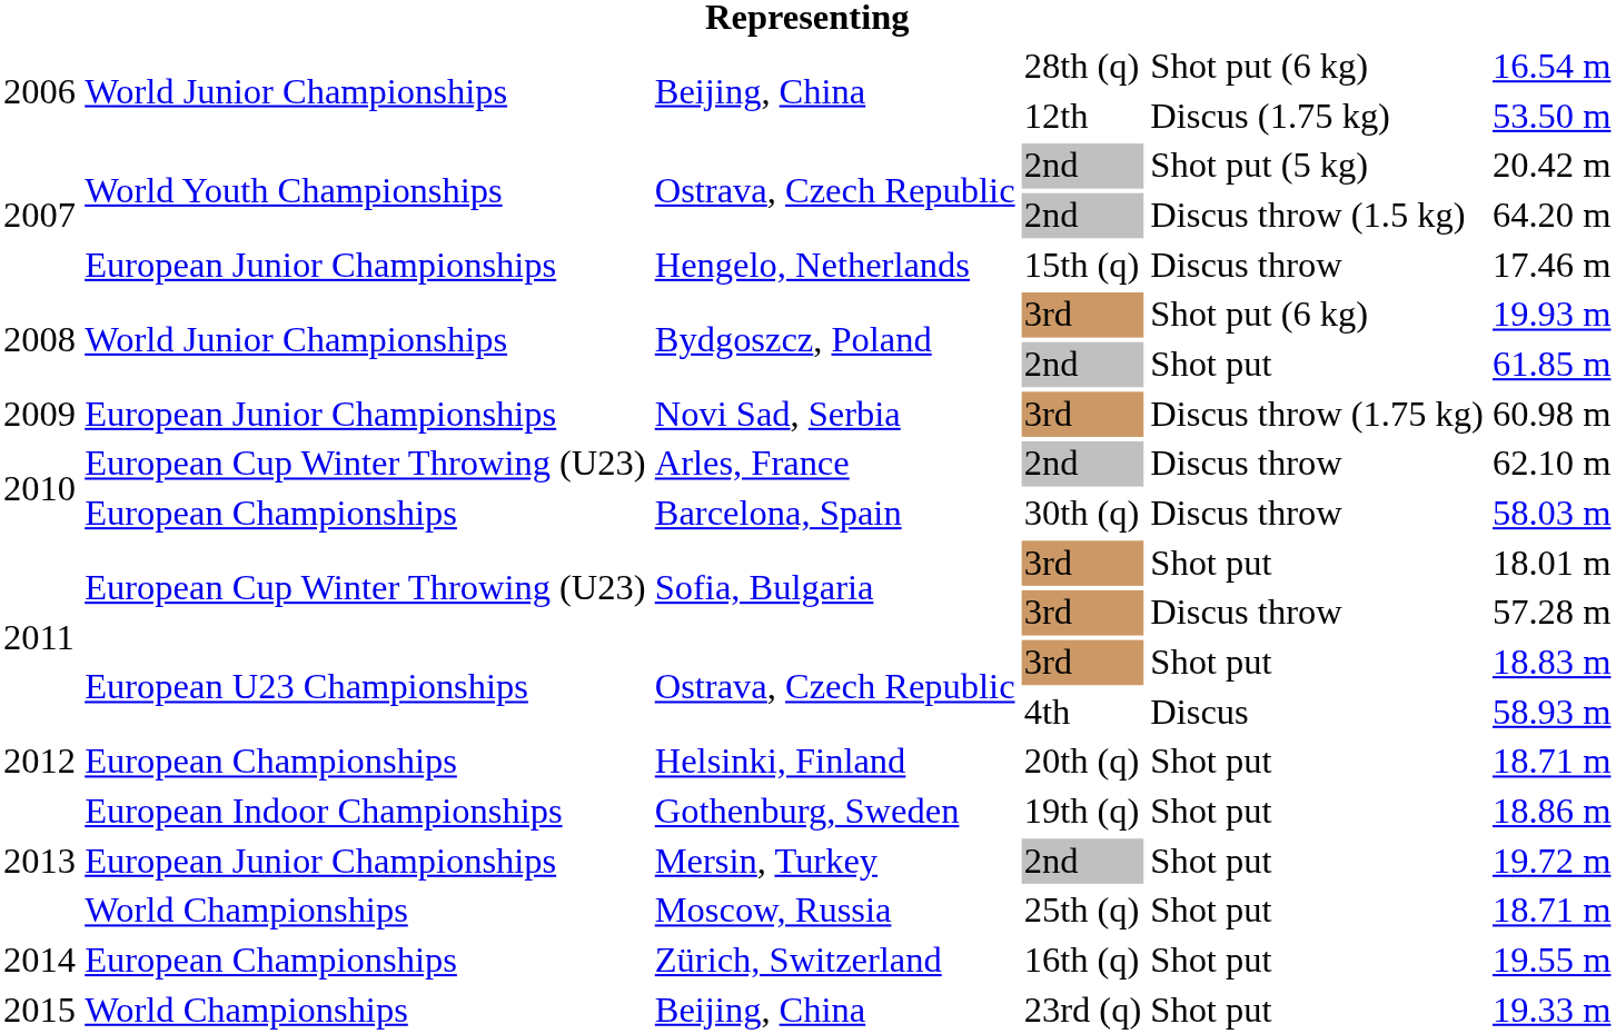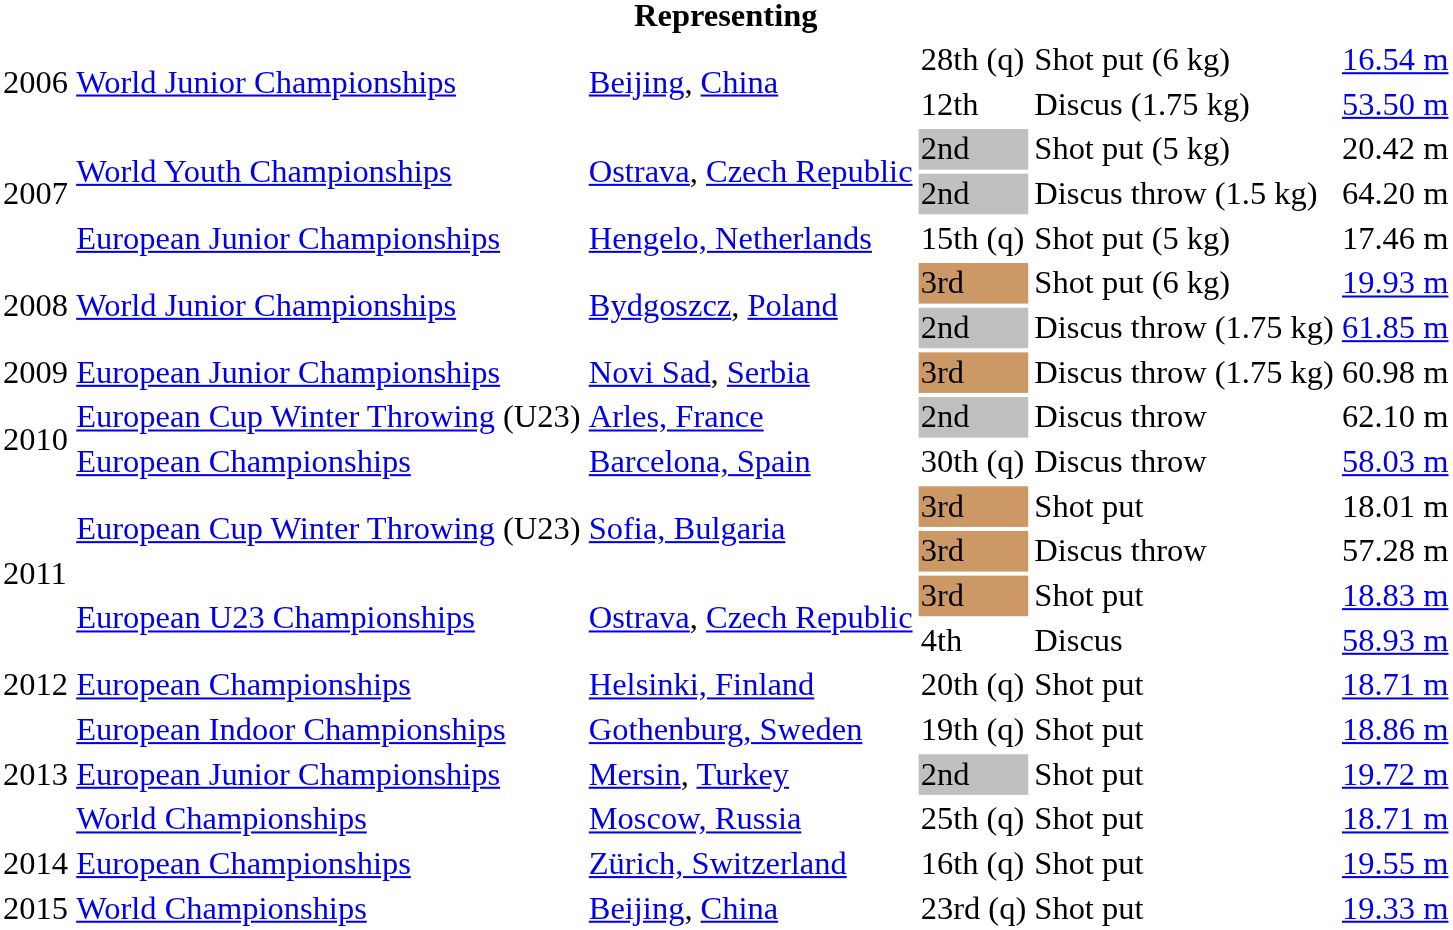Hengelo, Netherlands | column 5: Discus throw -> Shot put (5 kg)
Bydgoszcz, Poland / 2nd | column 5: Shot put -> Discus throw (1.75 kg)
